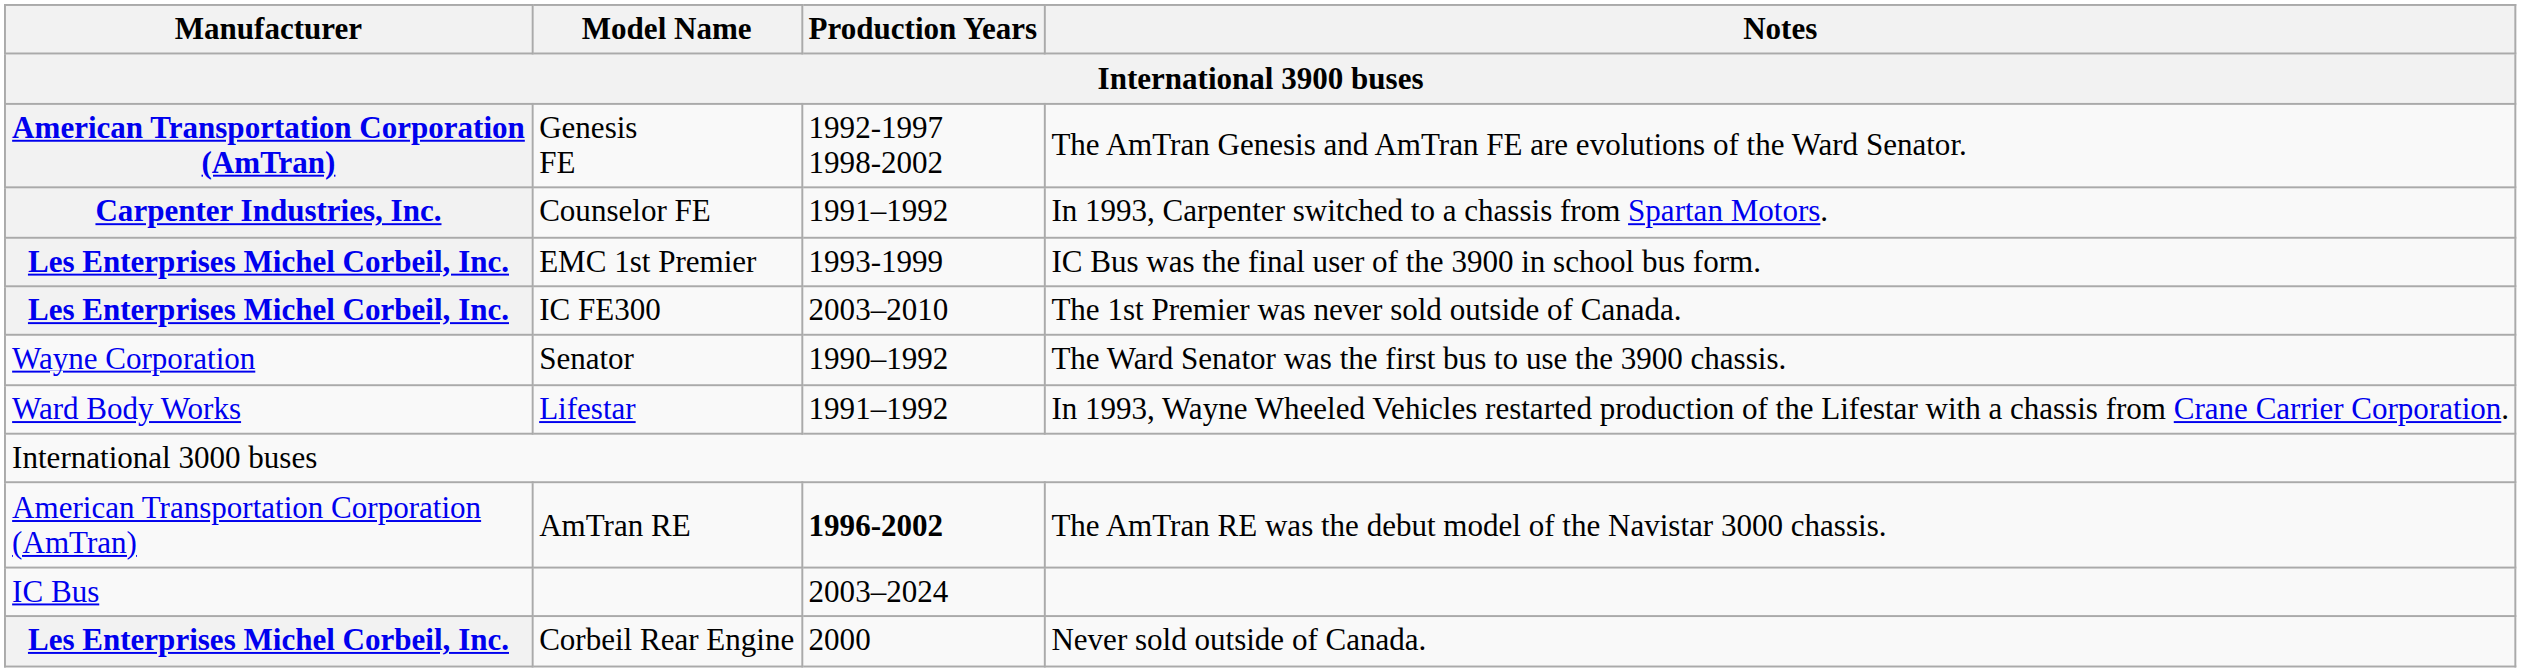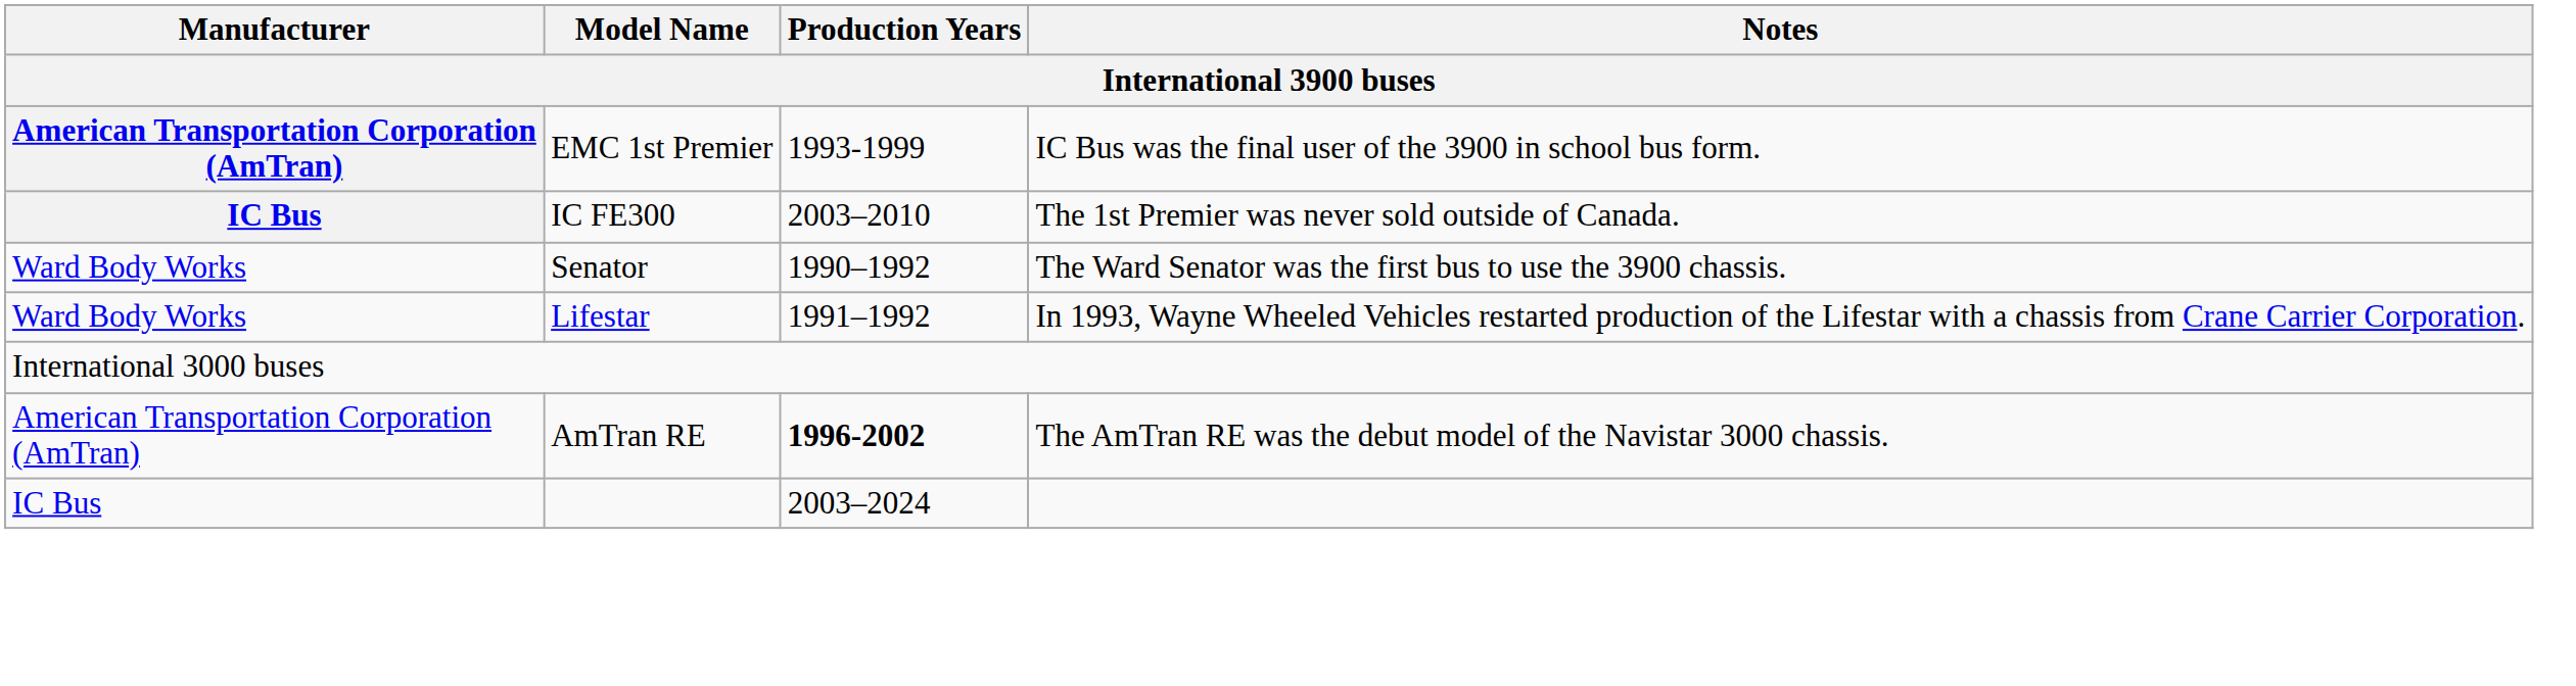- row: American Transportation Corporation (AmTran) | Genesis FE | 1992-1997 1998-2002 | The AmTran Genesis and AmTran FE are evolutions of the Ward Senator.
- row: Carpenter Industries, Inc. | Counselor FE | 1991–1992 | In 1993, Carpenter switched to a chassis from Spartan Motors.
EMC 1st Premier | Manufacturer: Les Enterprises Michel Corbeil, Inc. -> American Transportation Corporation (AmTran)
IC FE300 | Manufacturer: Les Enterprises Michel Corbeil, Inc. -> IC Bus
Senator | Manufacturer: Wayne Corporation -> Ward Body Works
- row: Les Enterprises Michel Corbeil, Inc. | Corbeil Rear Engine | 2000 | Never sold outside of Canada.
